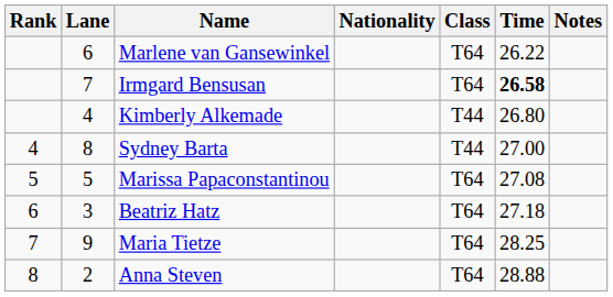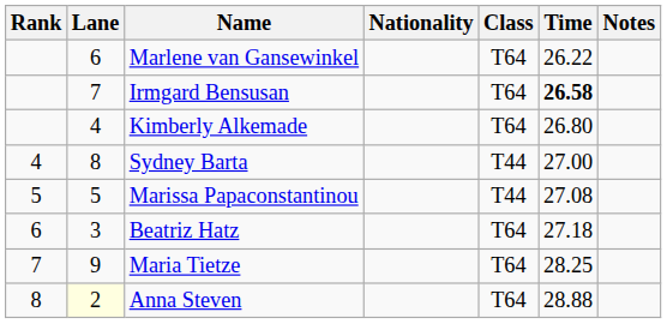Kimberly Alkemade | Class: T44 -> T64
Marissa Papaconstantinou | Class: T64 -> T44
Anna Steven | Lane: no background -> lightyellow background
